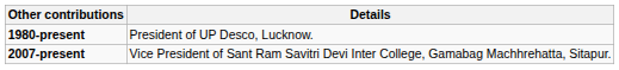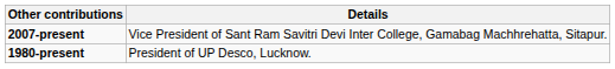rows swapped: 1980-present <-> 2007-present
